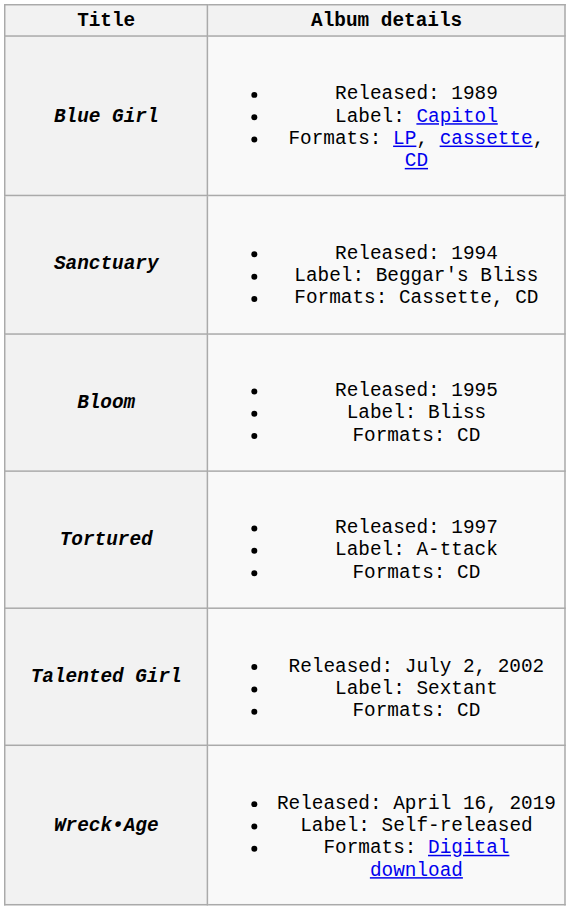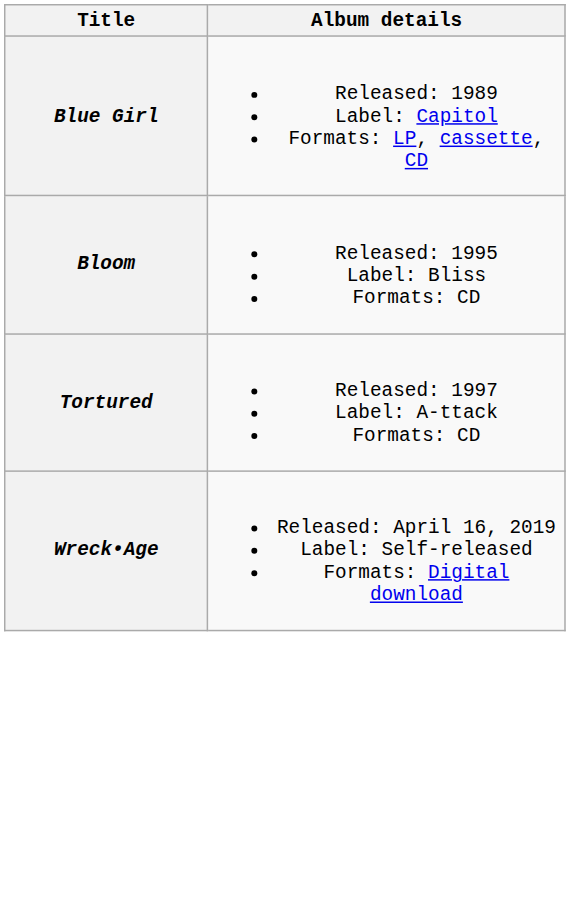- row: Sanctuary | Released: 1994 Label: Beggar's Bliss Formats: Cassette, CD
- row: Talented Girl | Released: July 2, 2002 Label: Sextant Formats: CD
